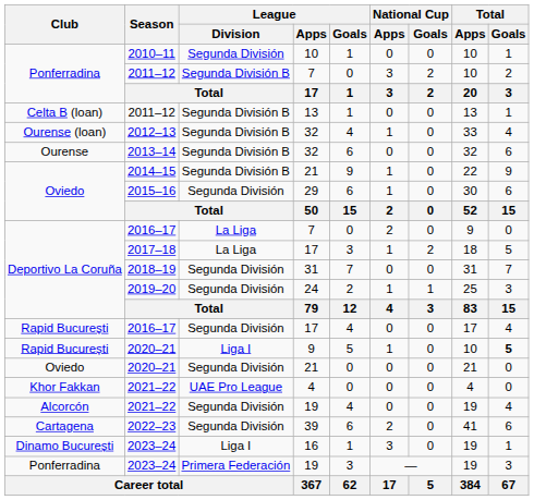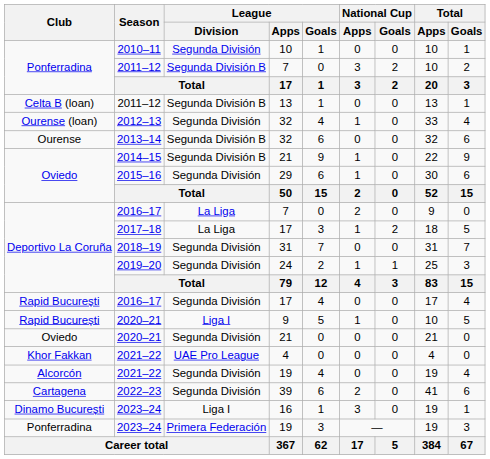2012–13 | League / Division: Segunda División B -> Segunda División
2020–21 / 9 | Total / Goals: bold -> normal
